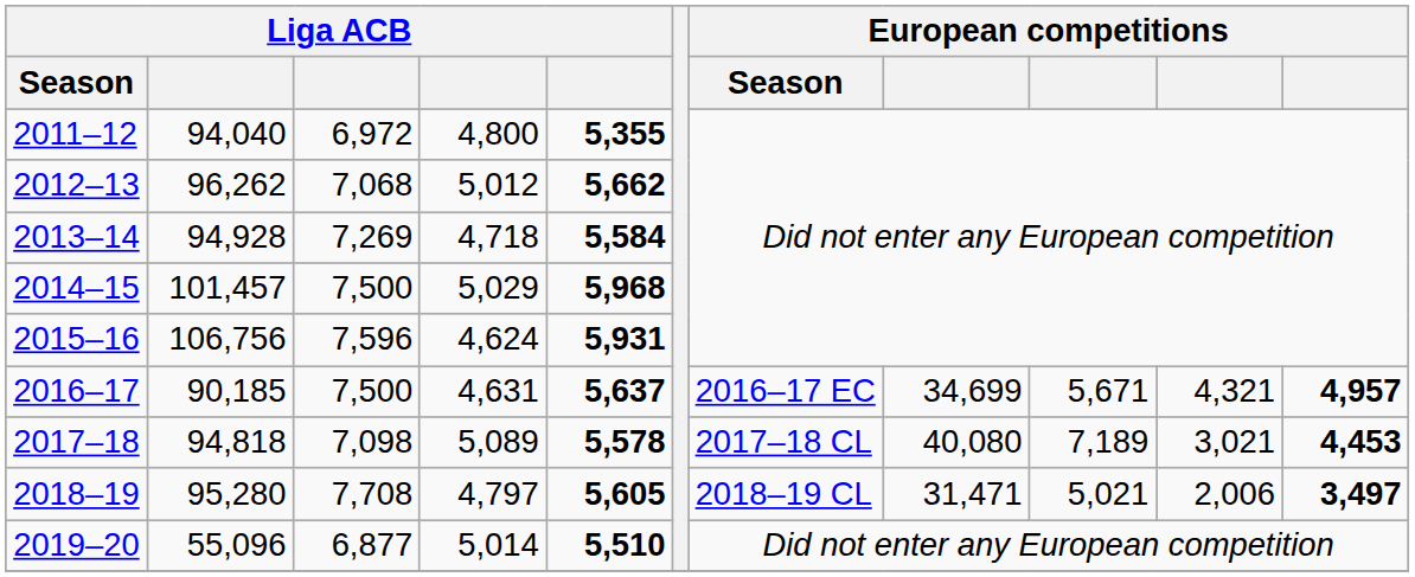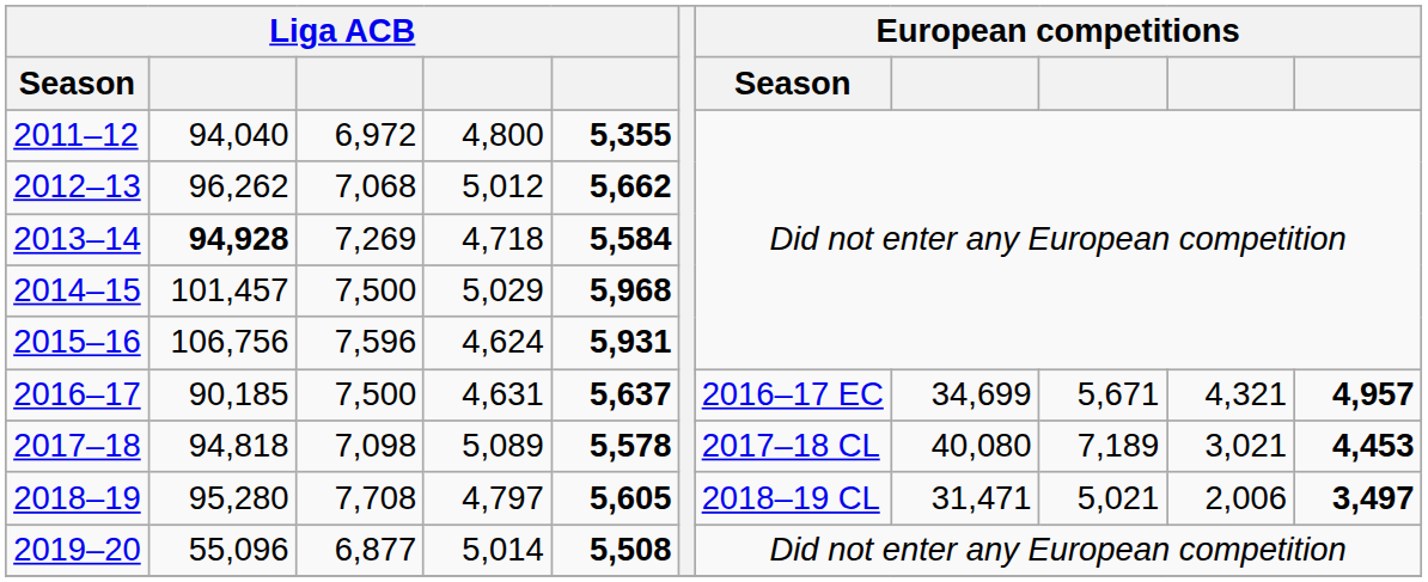2013–14 | column 2: normal -> bold
2019–20 | column 5: 5,510 -> 5,508
